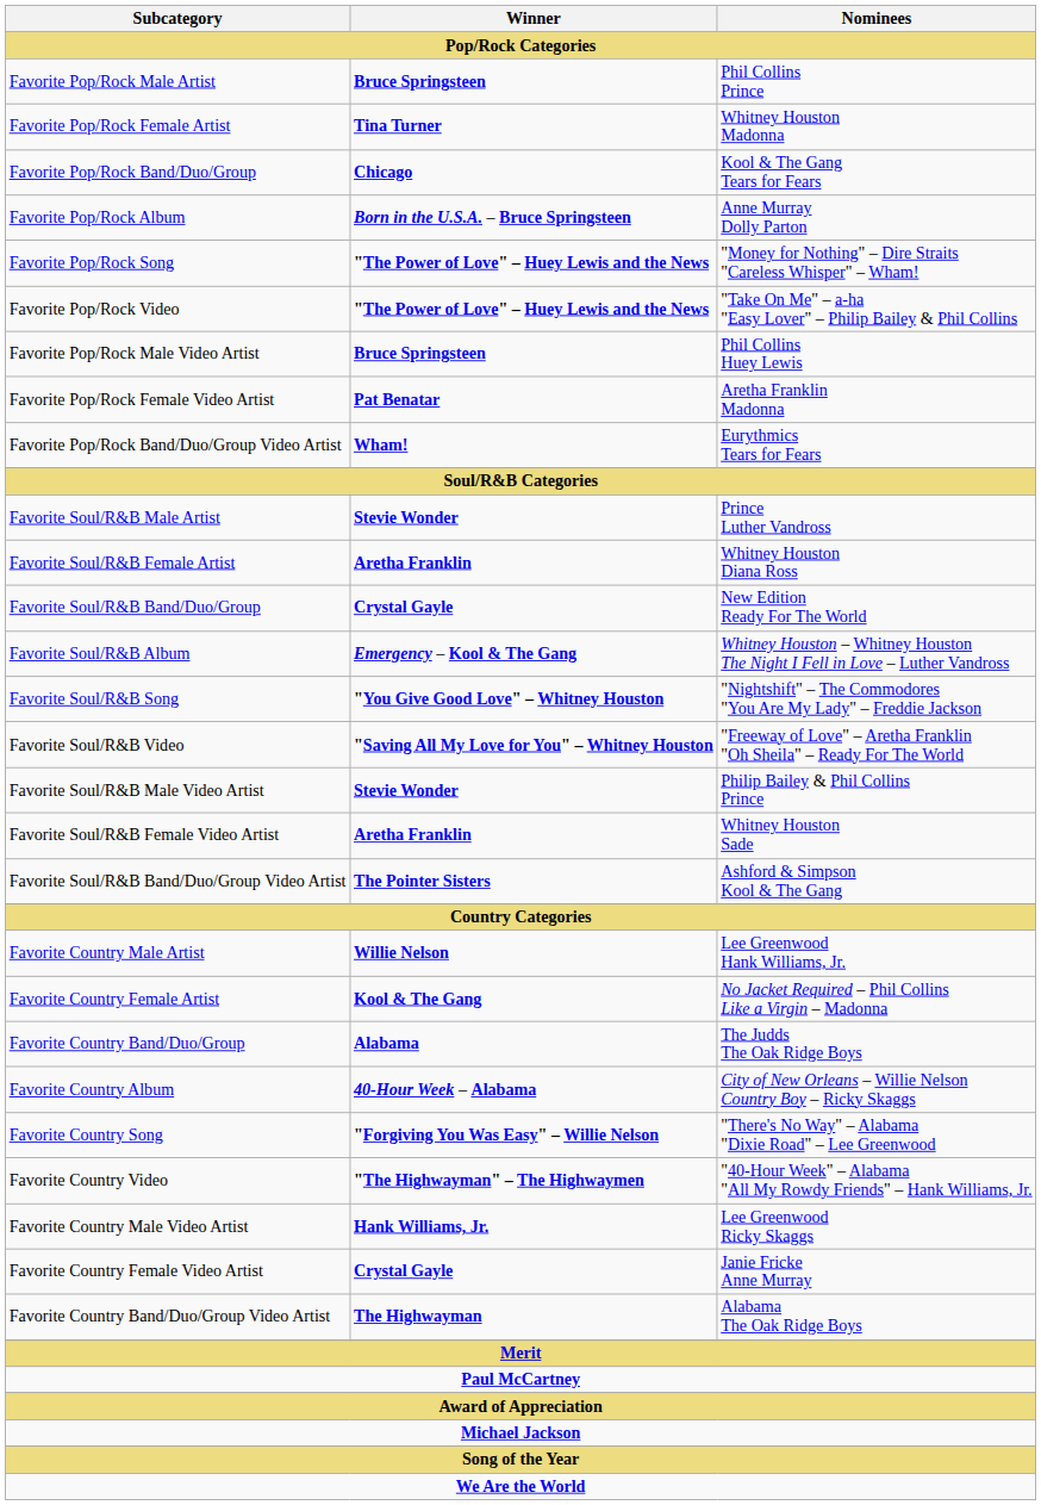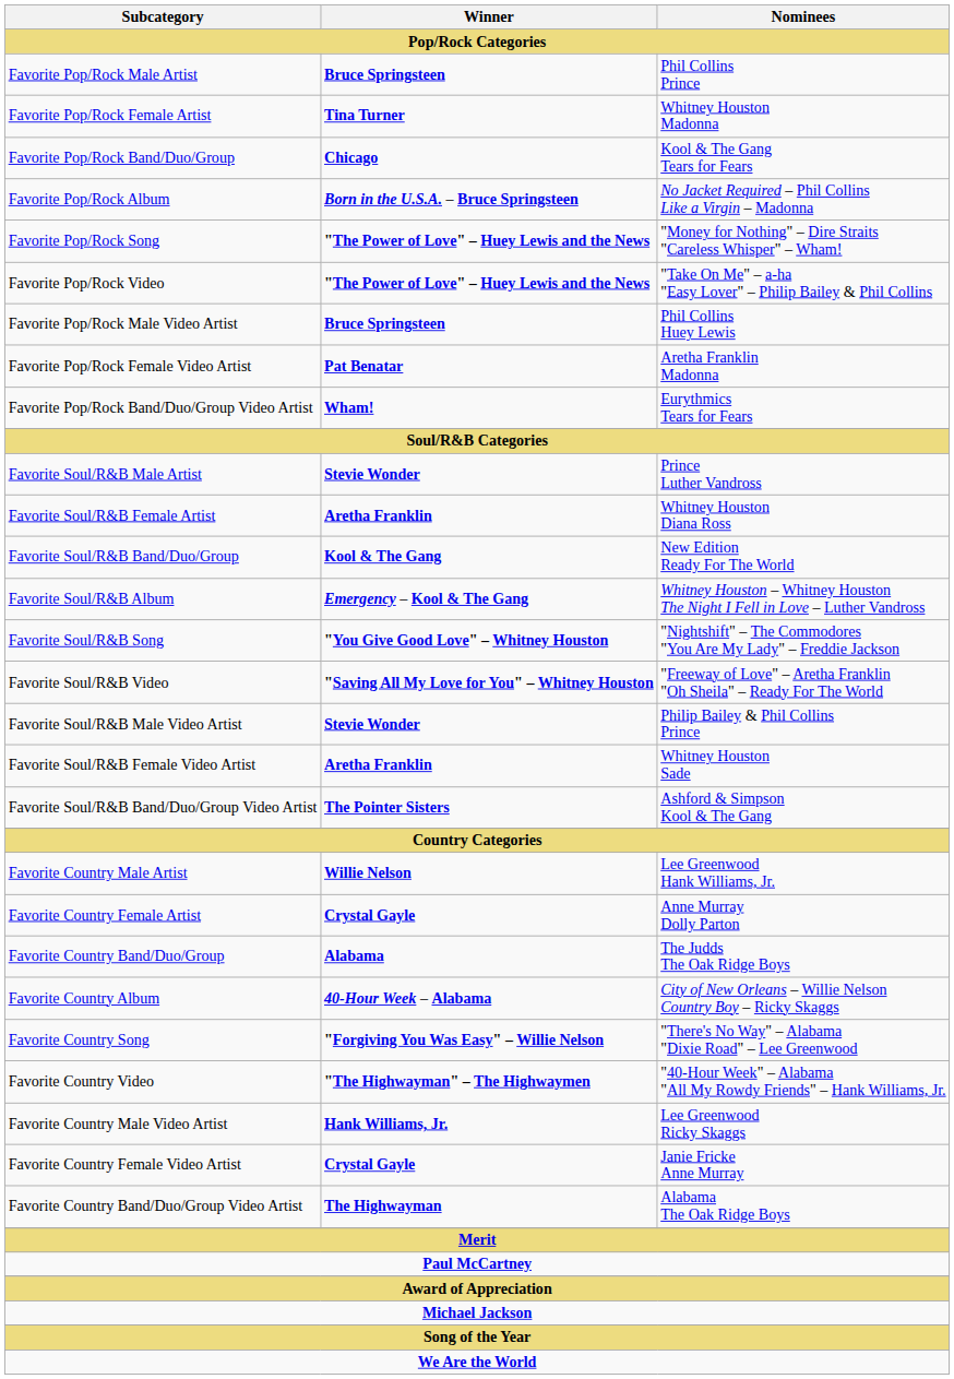Favorite Pop/Rock Album | Nominees: Anne Murray Dolly Parton -> No Jacket Required – Phil Collins Like a Virgin – Madonna
Favorite Soul/R&B Band/Duo/Group | Winner: Crystal Gayle -> Kool & The Gang
Favorite Country Female Artist | Winner: Kool & The Gang -> Crystal Gayle
Favorite Country Female Artist | Nominees: No Jacket Required – Phil Collins Like a Virgin – Madonna -> Anne Murray Dolly Parton
